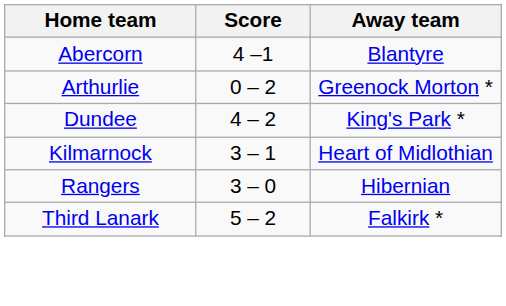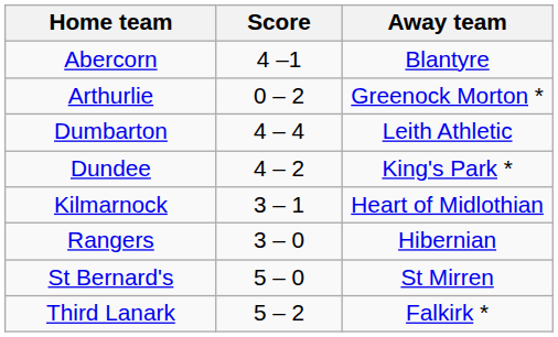+ row: Dumbarton | 4 – 4 | Leith Athletic
+ row: St Bernard's | 5 – 0 | St Mirren
